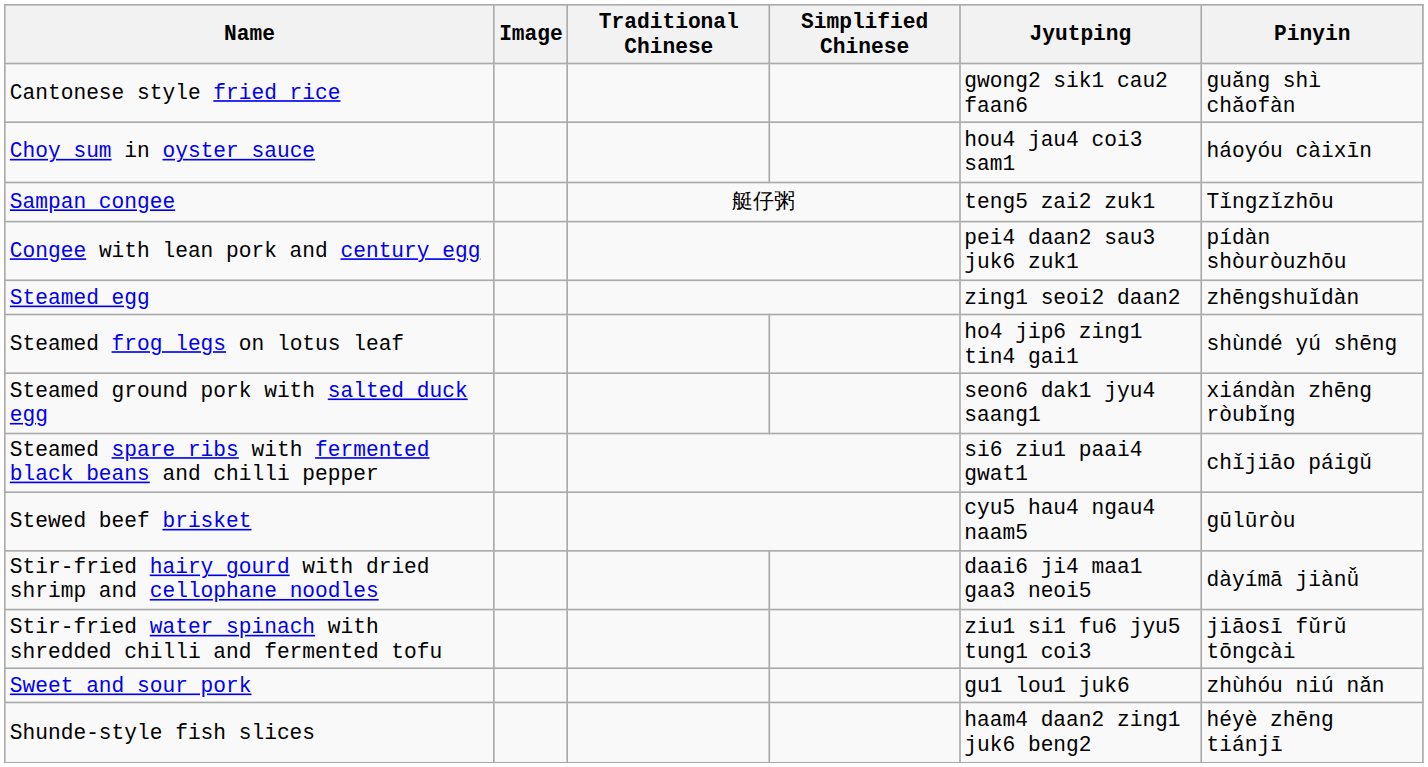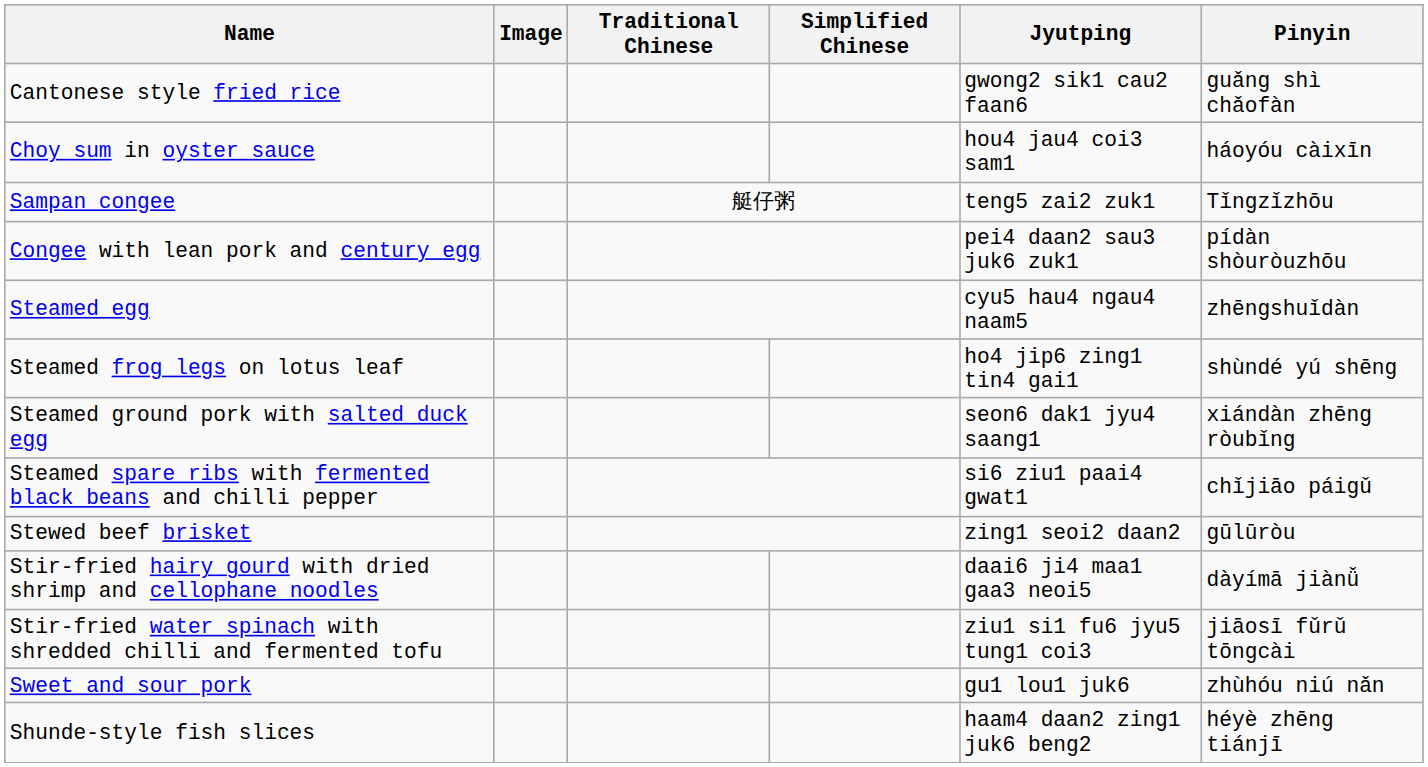Steamed egg | Jyutping: zing1 seoi2 daan2 -> cyu5 hau4 ngau4 naam5
Stewed beef brisket | Jyutping: cyu5 hau4 ngau4 naam5 -> zing1 seoi2 daan2
